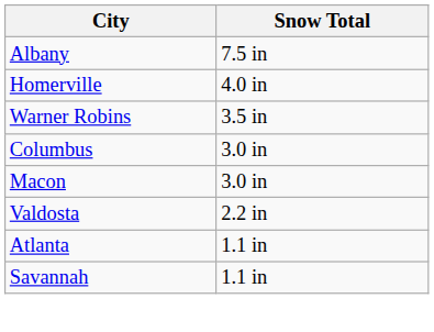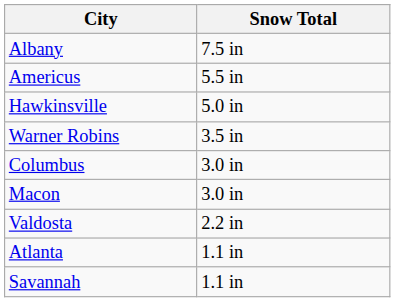+ row: Americus | 5.5 in
+ row: Hawkinsville | 5.0 in
- row: Homerville | 4.0 in
